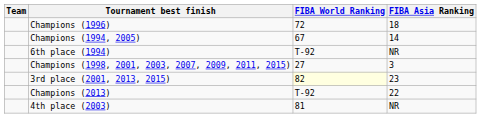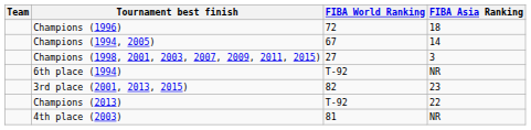rows swapped: 6th place (1994) <-> Champions (1998, 2001, 2003, 2007, 2009, 2011, 2015)
3rd place (2001, 2013, 2015) | FIBA World Ranking: lightyellow background -> no background
